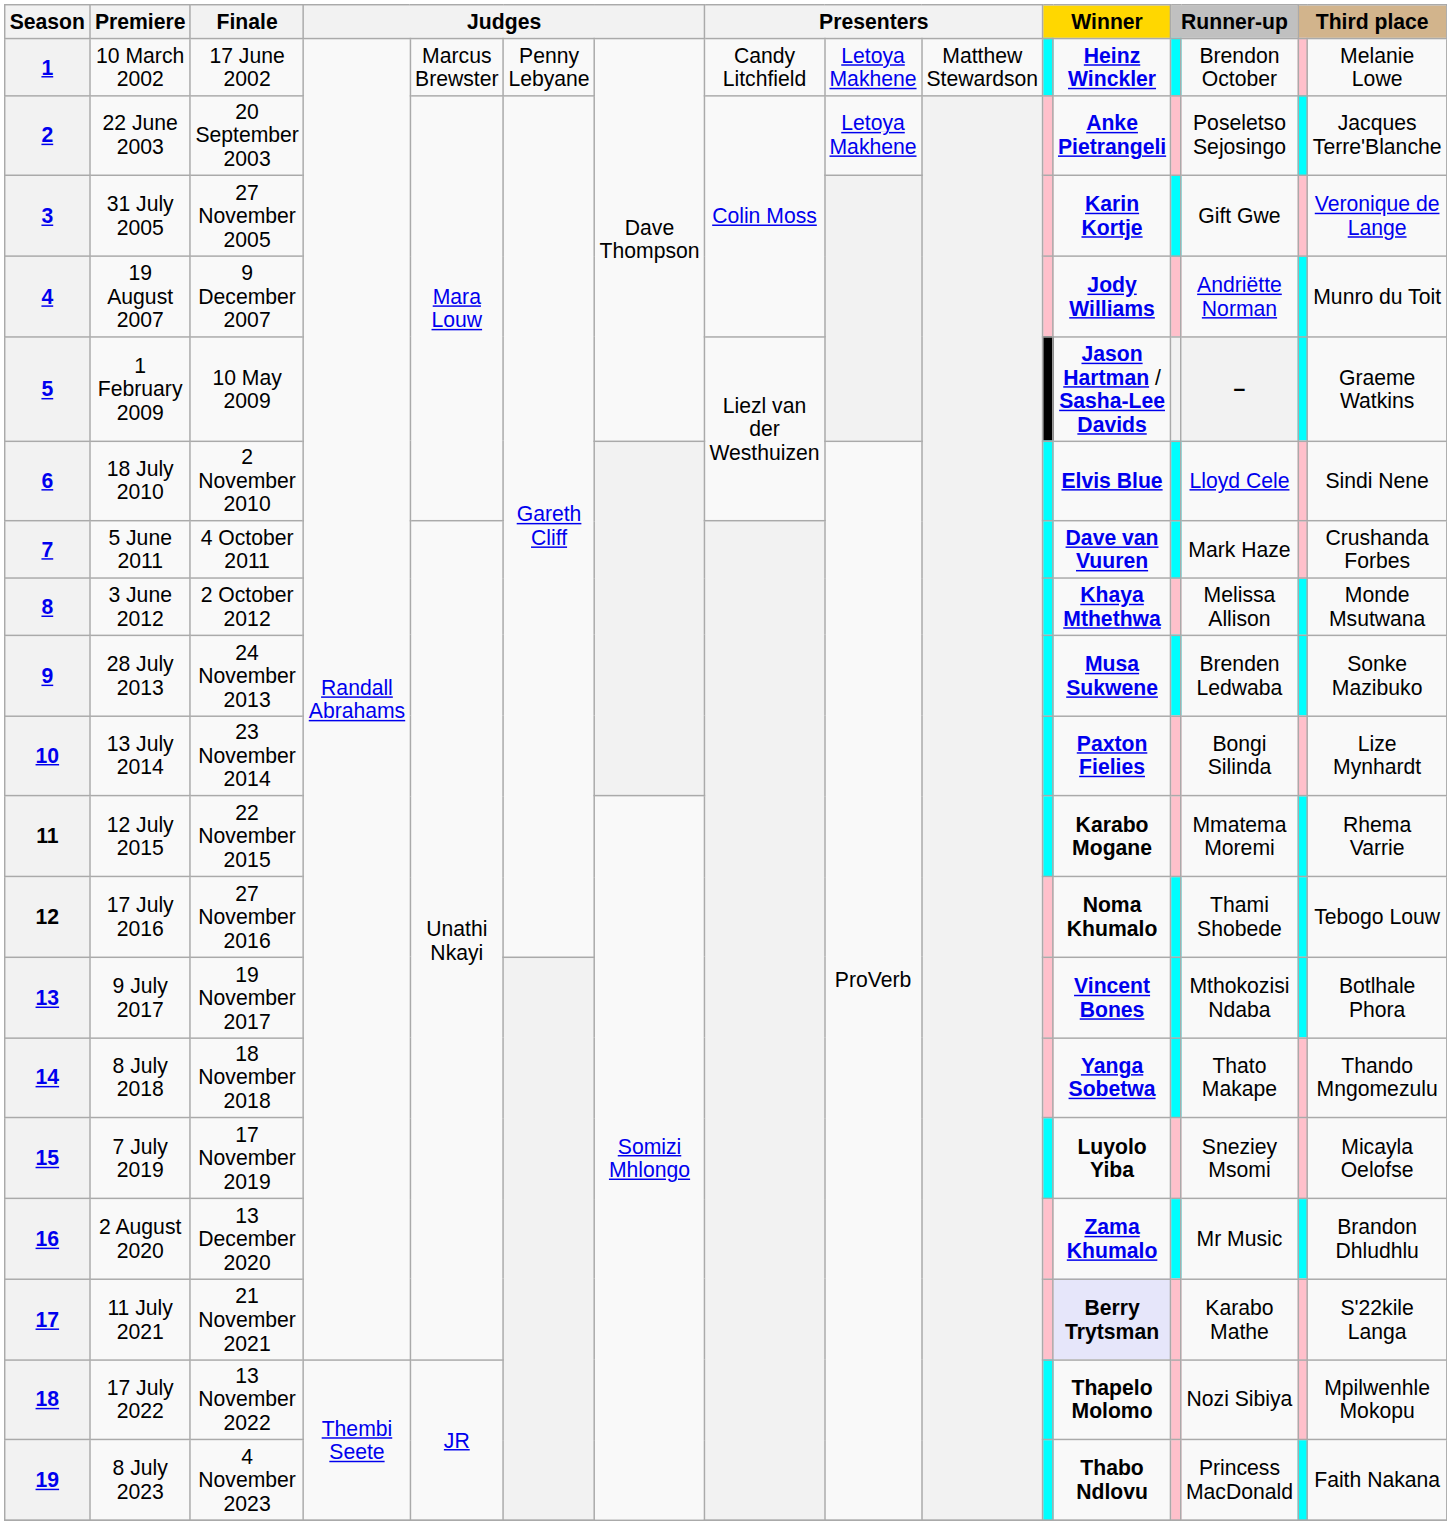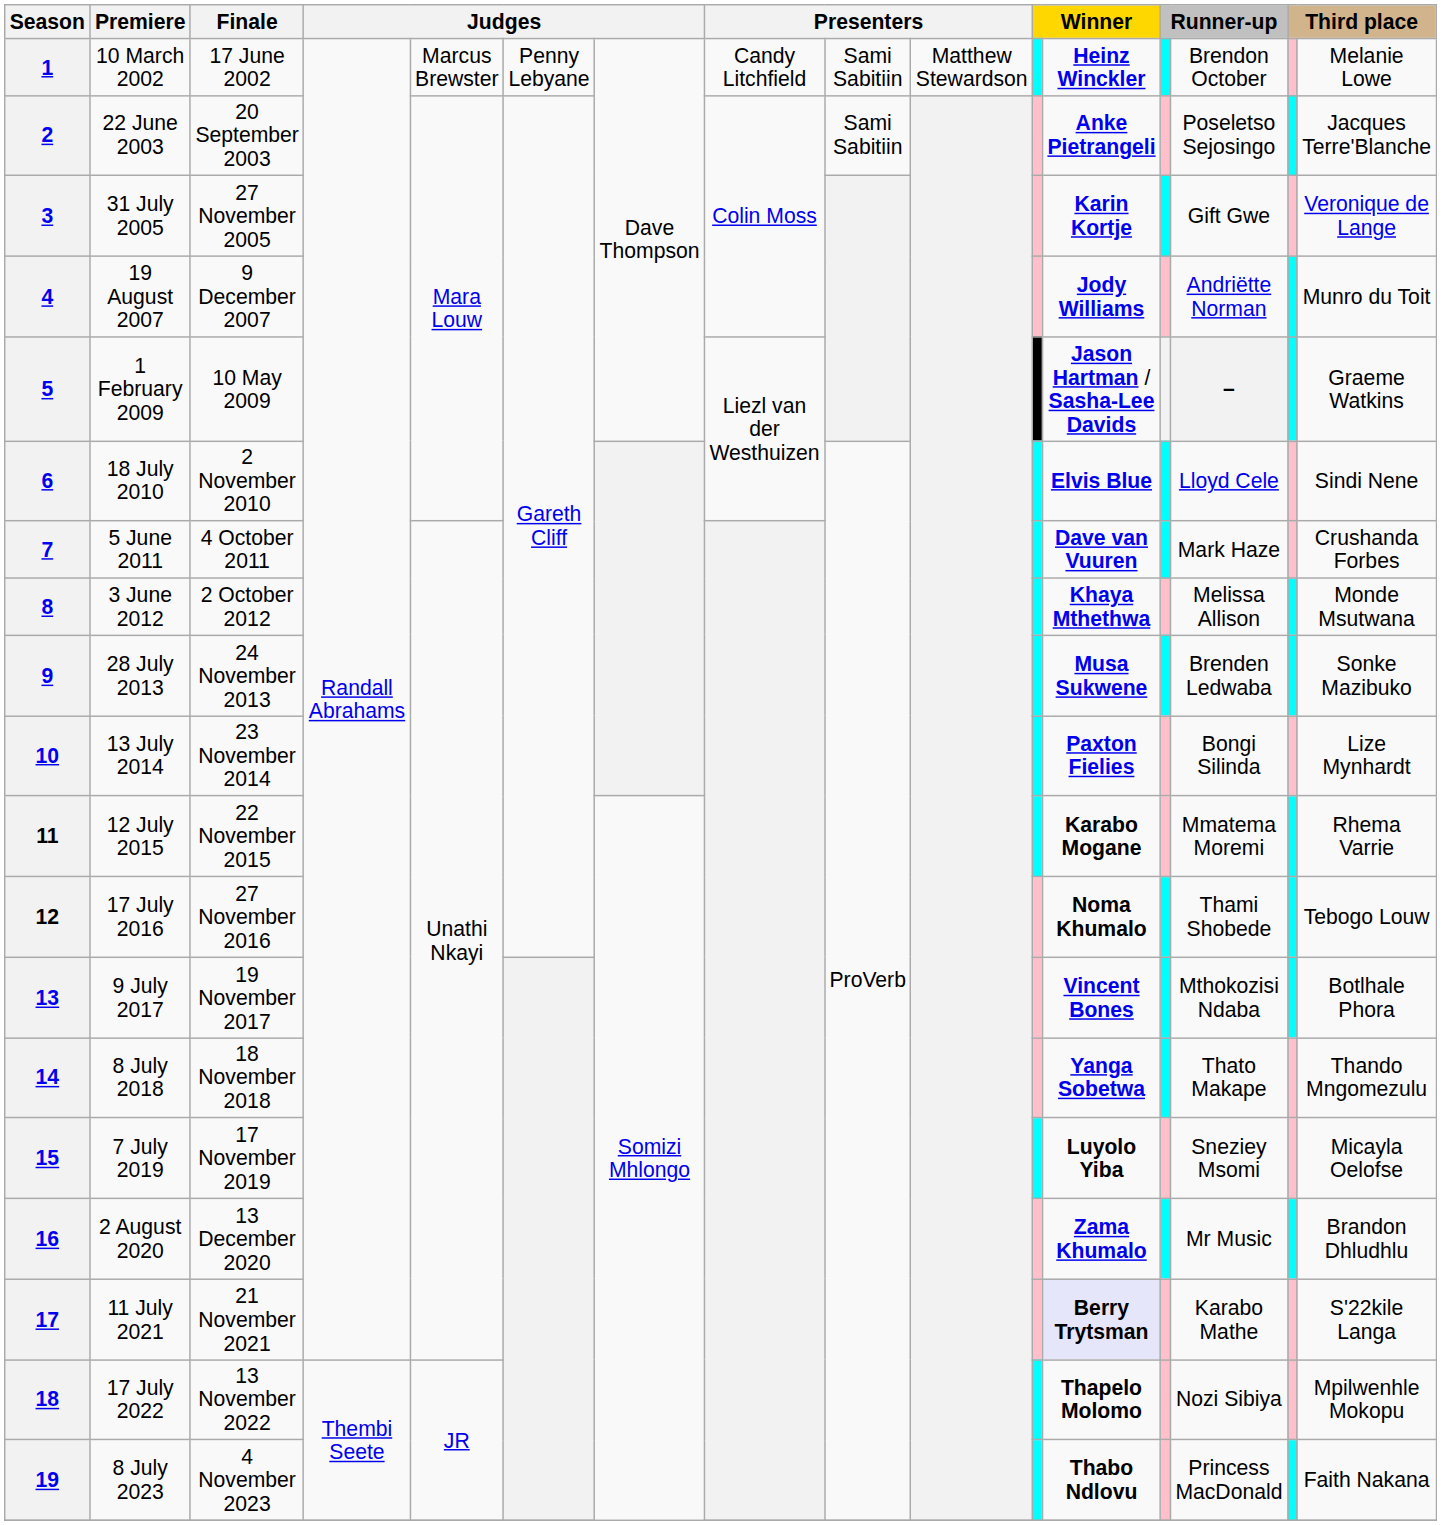1 | column 9: Letoya Makhene -> Sami Sabitiin
2 | column 9: Letoya Makhene -> Sami Sabitiin
